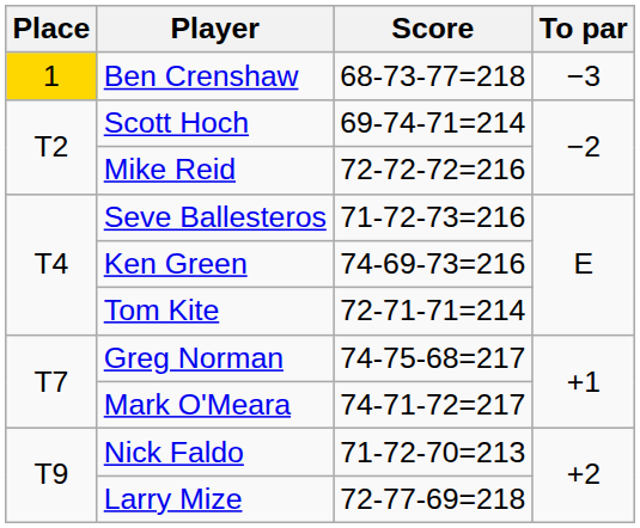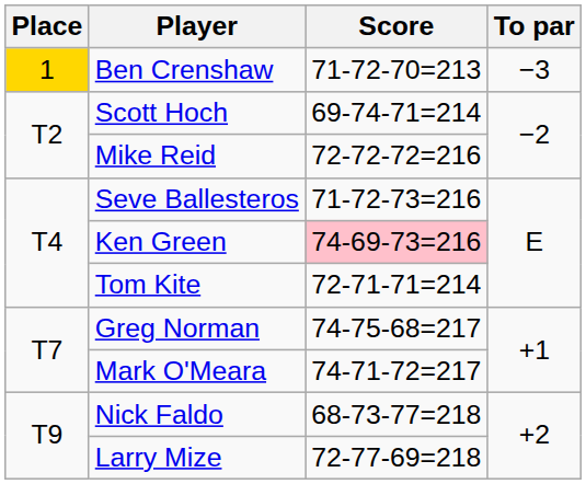Ben Crenshaw | Score: 68-73-77=218 -> 71-72-70=213
Ken Green | Score: no background -> pink background
Nick Faldo | Score: 71-72-70=213 -> 68-73-77=218
